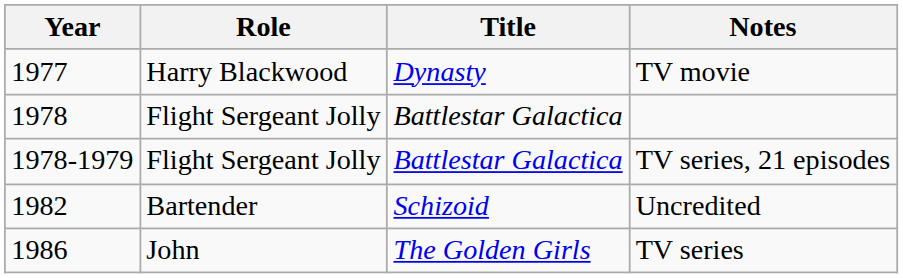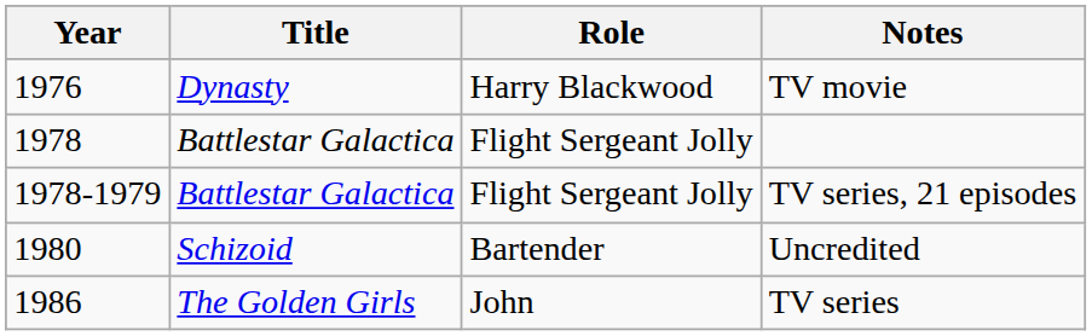columns swapped: Title <-> Role
TV movie | Year: 1977 -> 1976
Uncredited | Year: 1982 -> 1980
